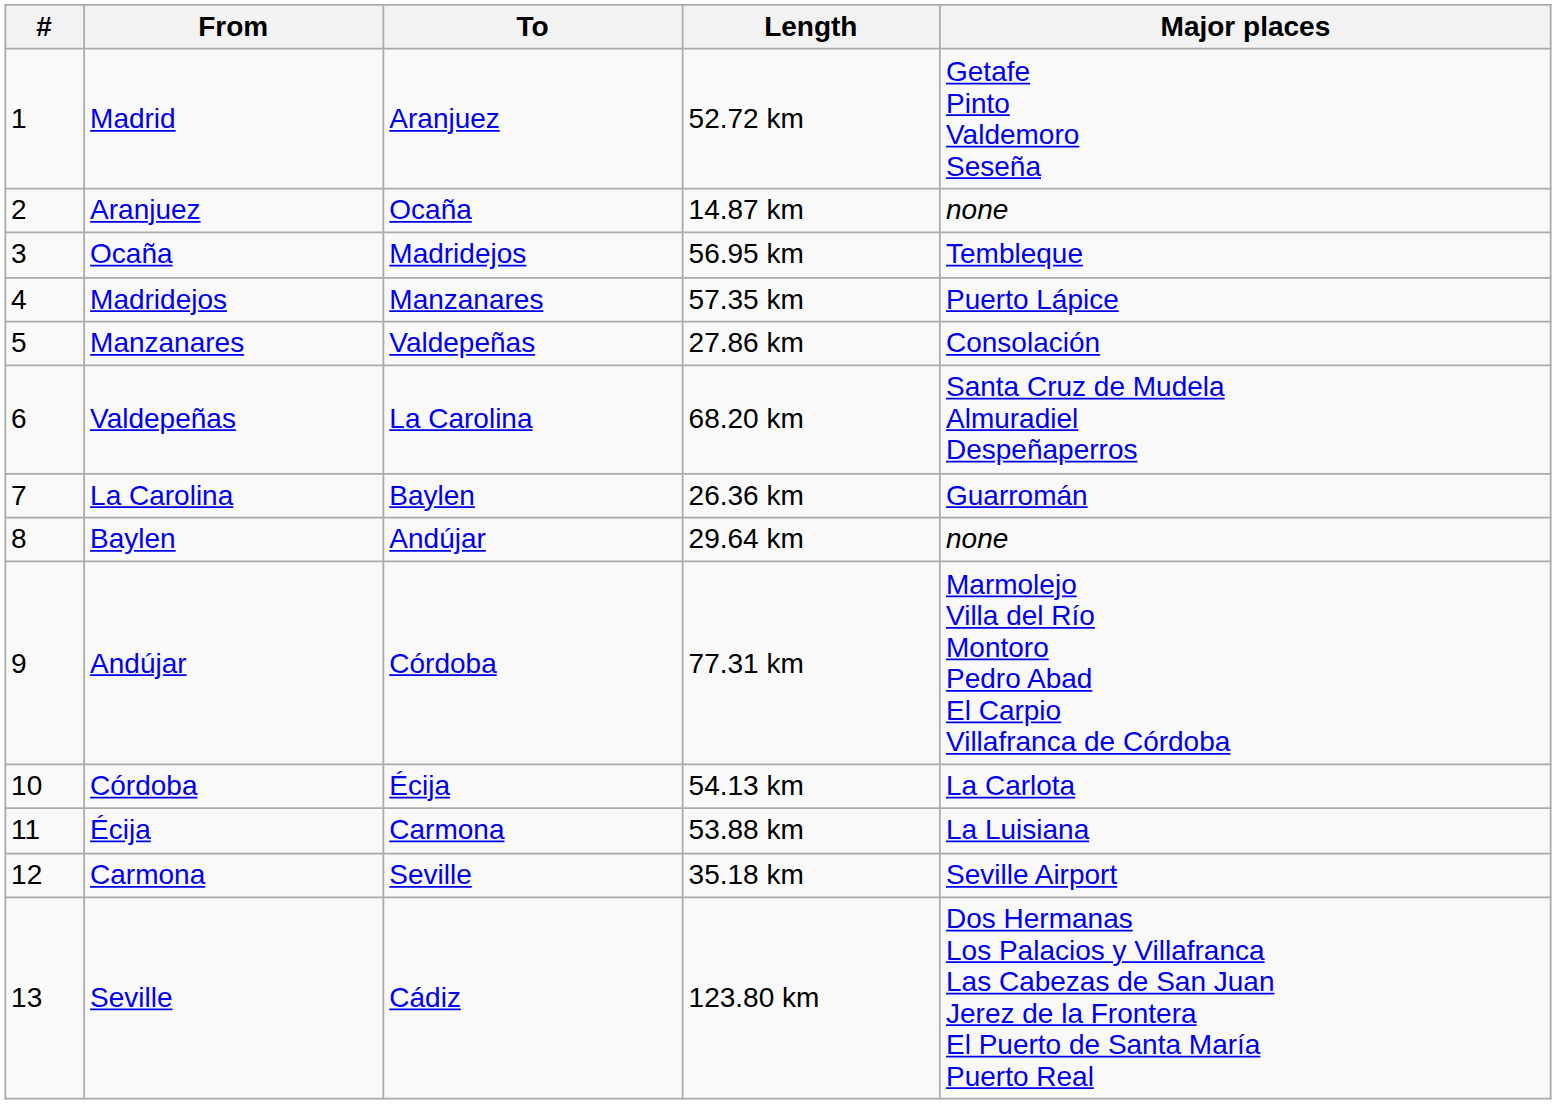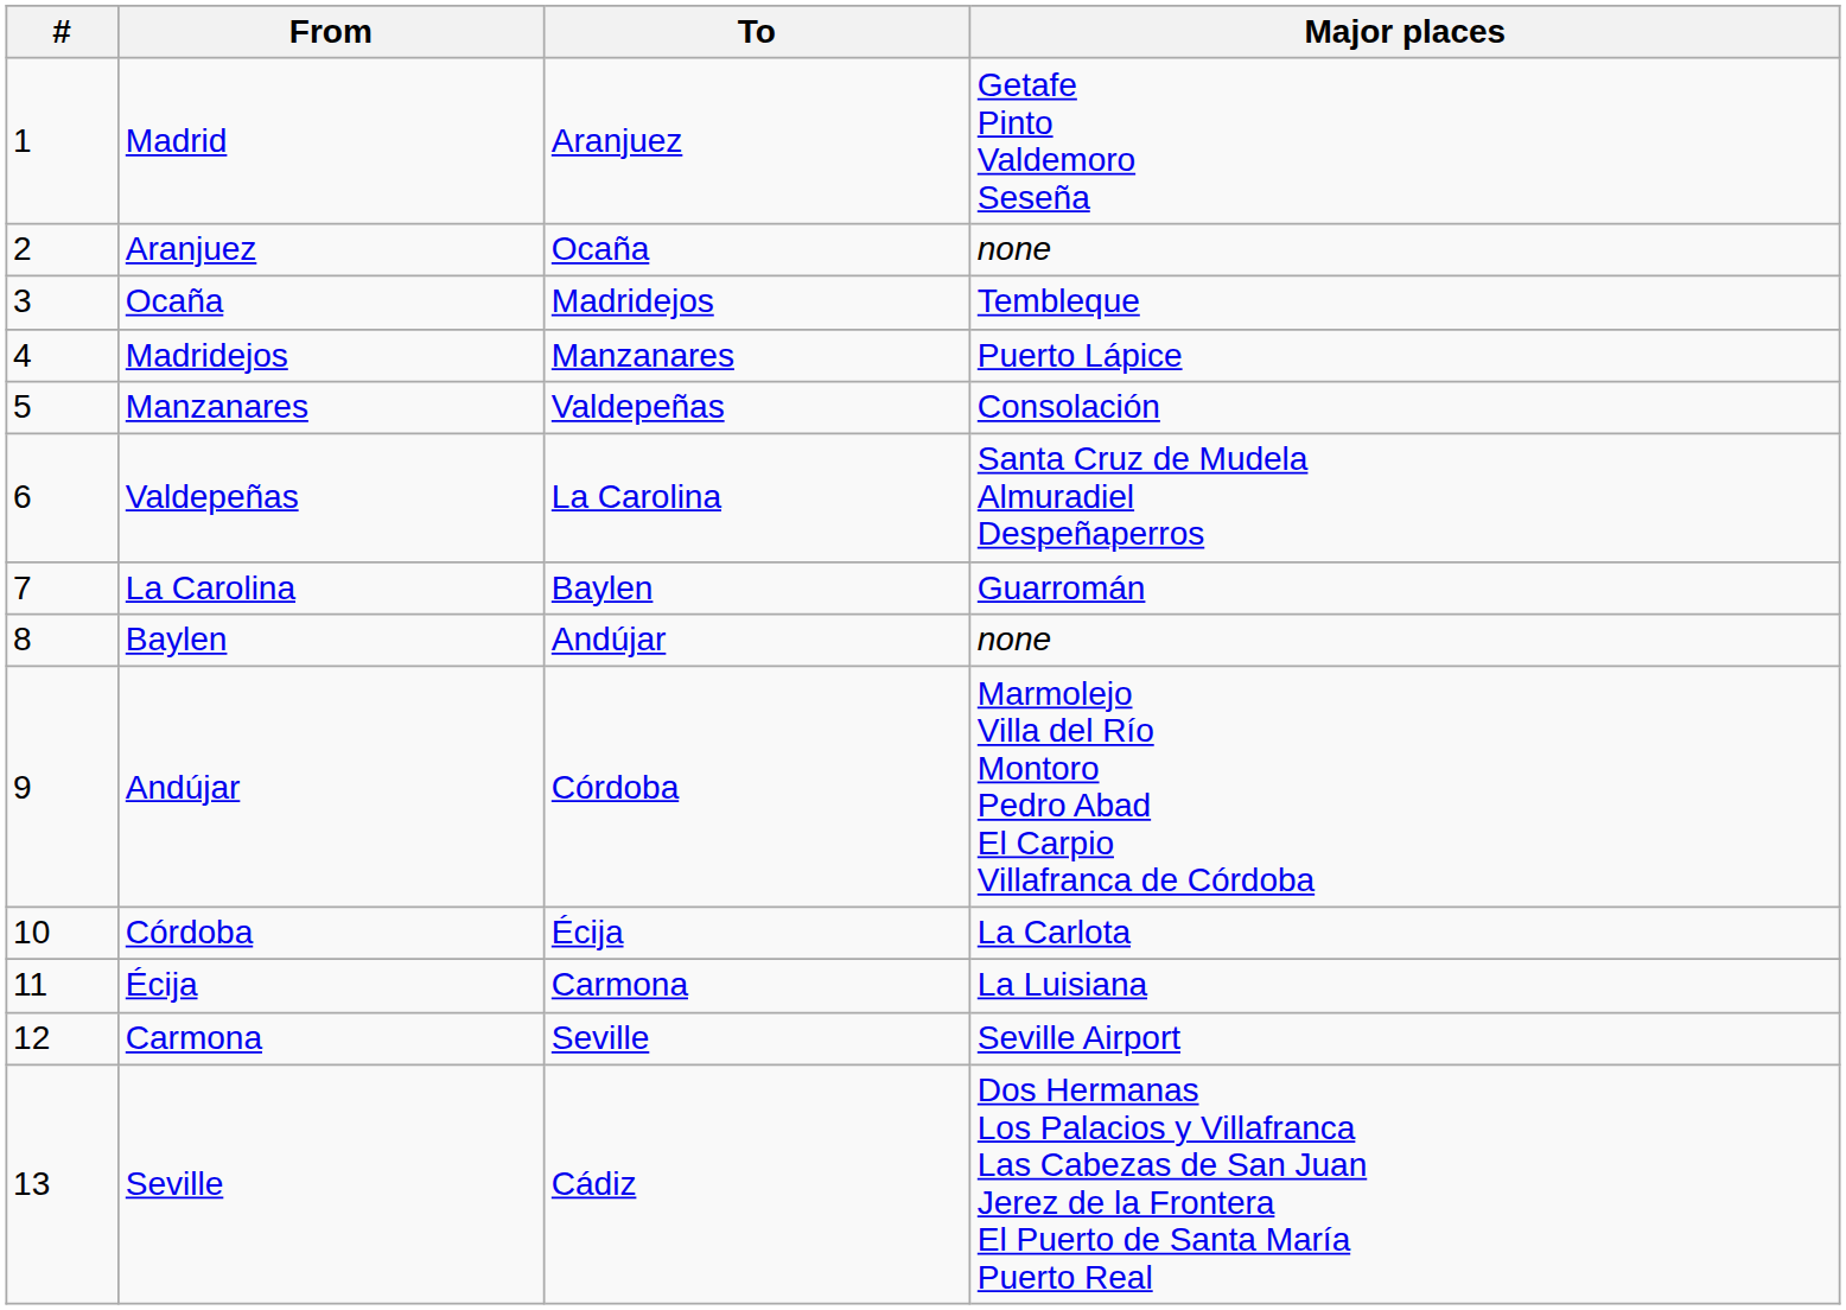- column: Length | 52.72 km | 14.87 km | 56.95 km | 57.35 km | 27.86 km | 68.20 km | 26.36 km | 29.64 km | 77.31 km | 54.13 km | 53.88 km | 35.18 km | 123.80 km
